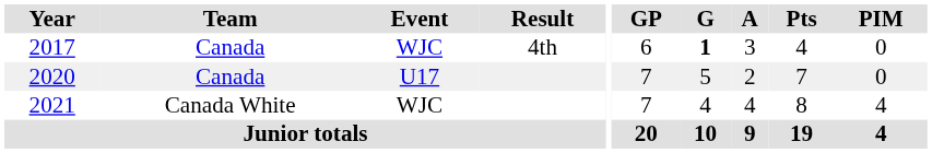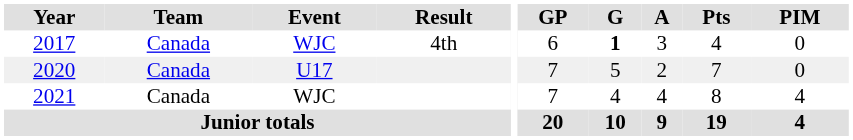2021 | Team: Canada White -> Canada
